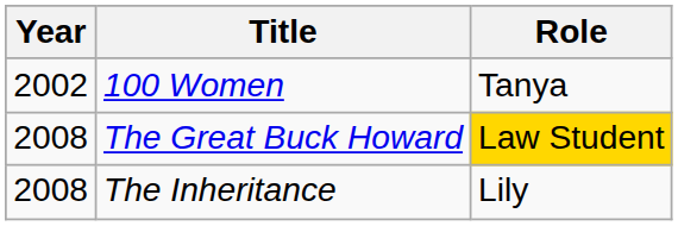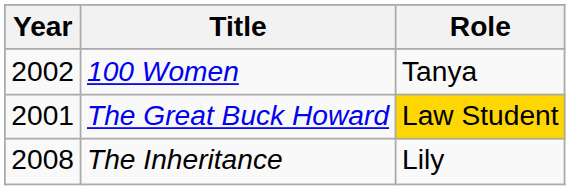The Great Buck Howard | Year: 2008 -> 2001
